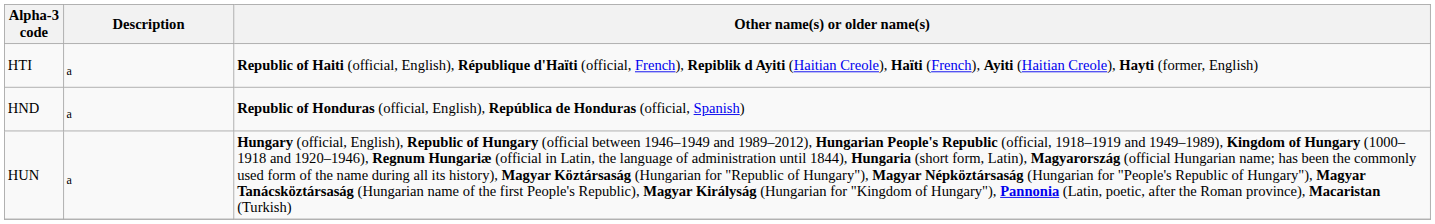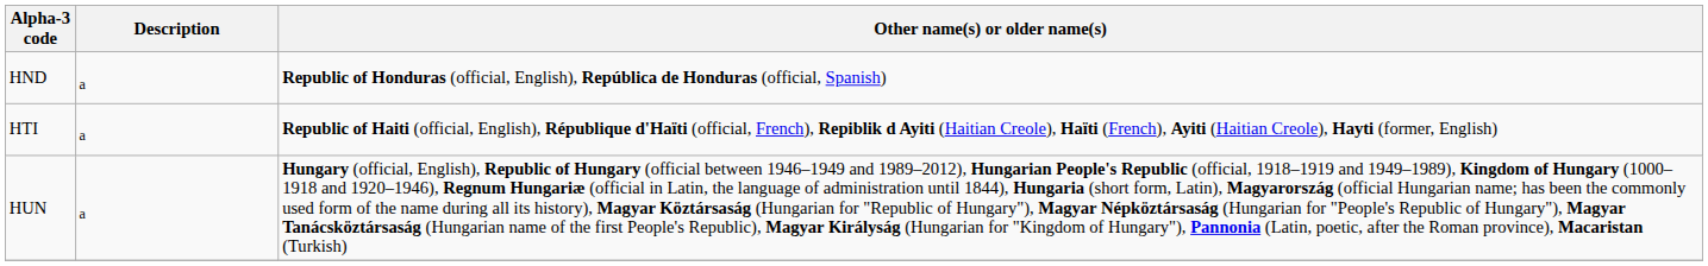rows swapped: HTI <-> HND
